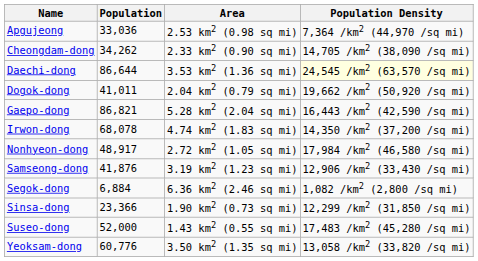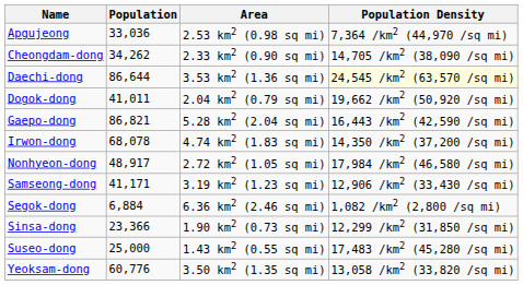Samseong-dong | Population: 41,876 -> 41,171
Suseo-dong | Population: 52,000 -> 25,000
